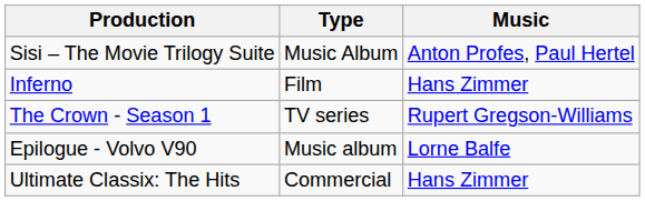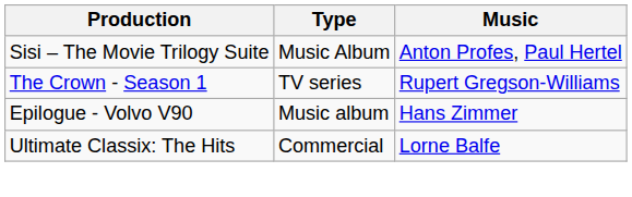- row: Inferno | Film | Hans Zimmer
Epilogue - Volvo V90 | Music: Lorne Balfe -> Hans Zimmer
Ultimate Classix: The Hits | Music: Hans Zimmer -> Lorne Balfe
